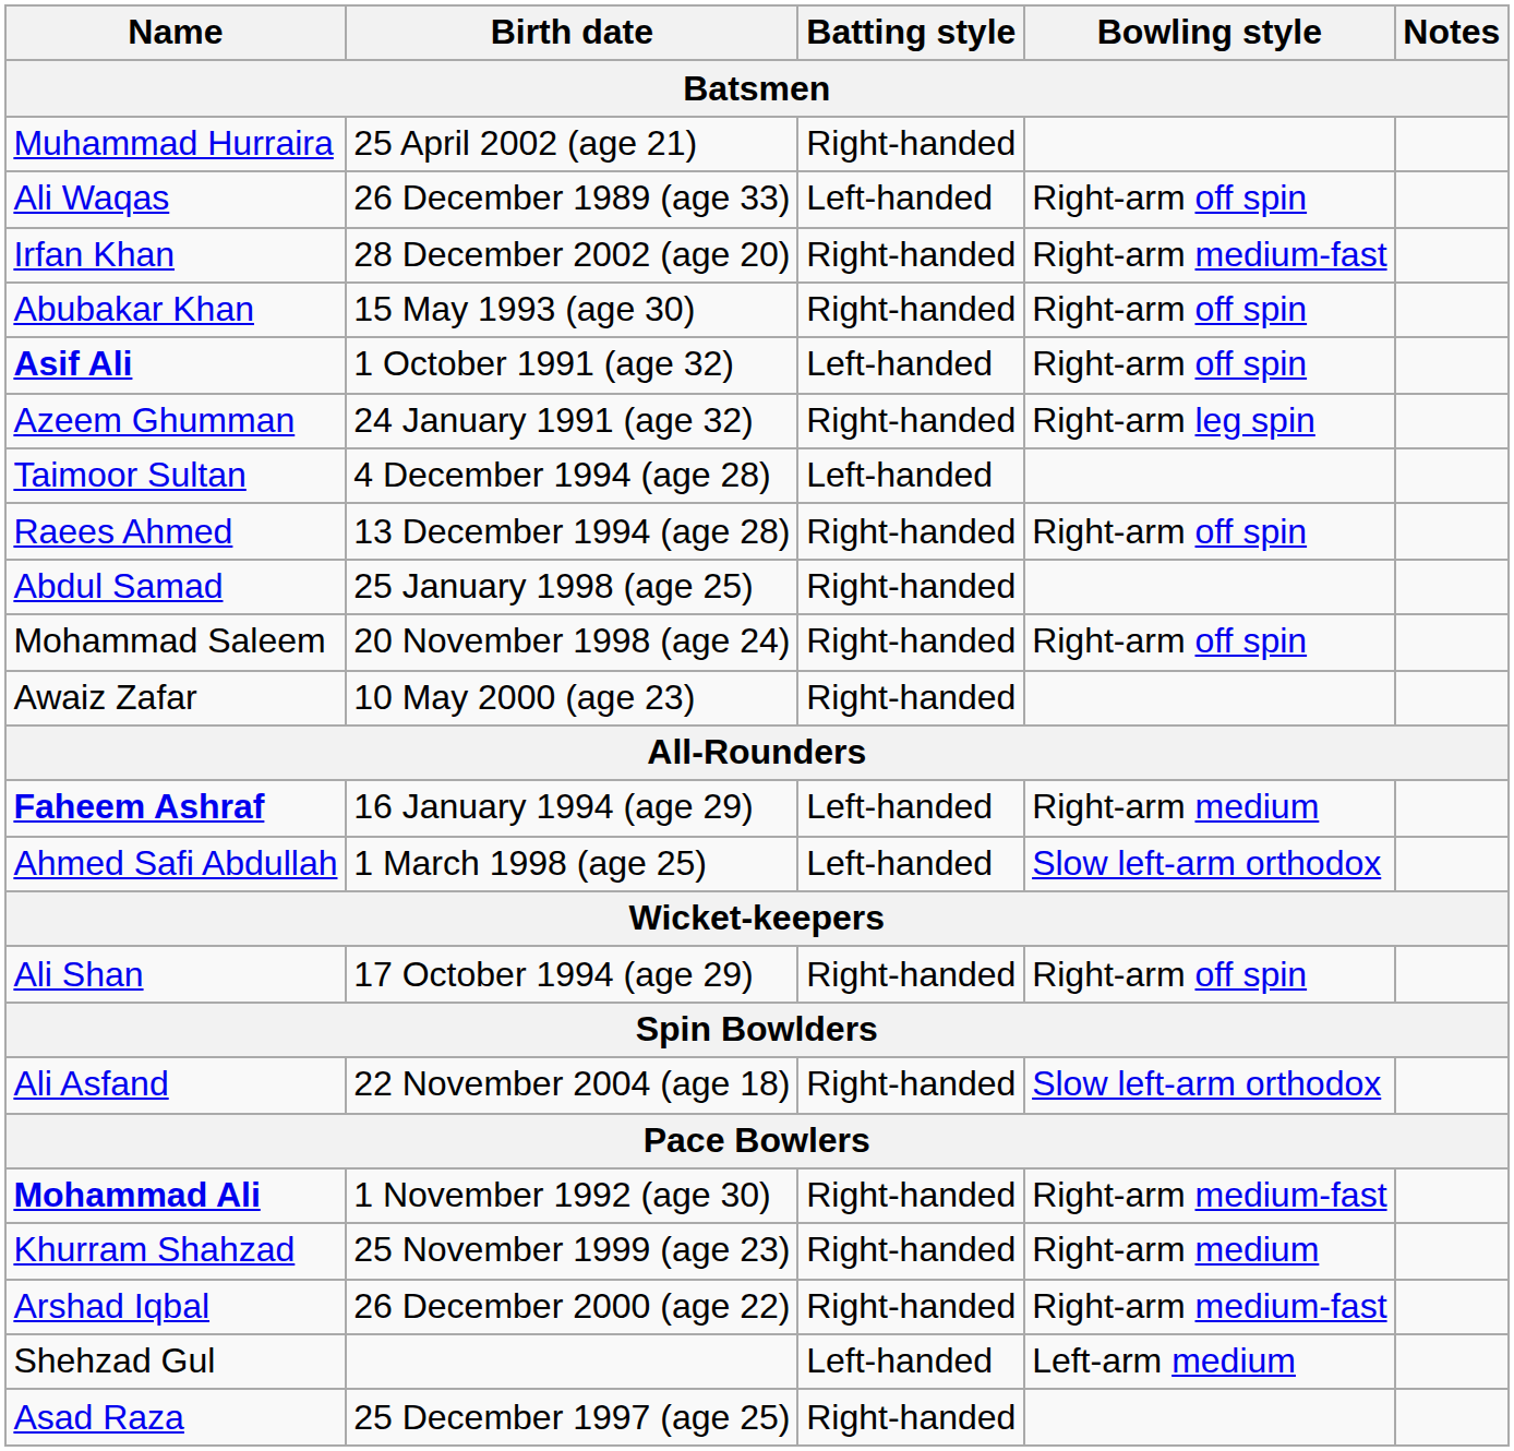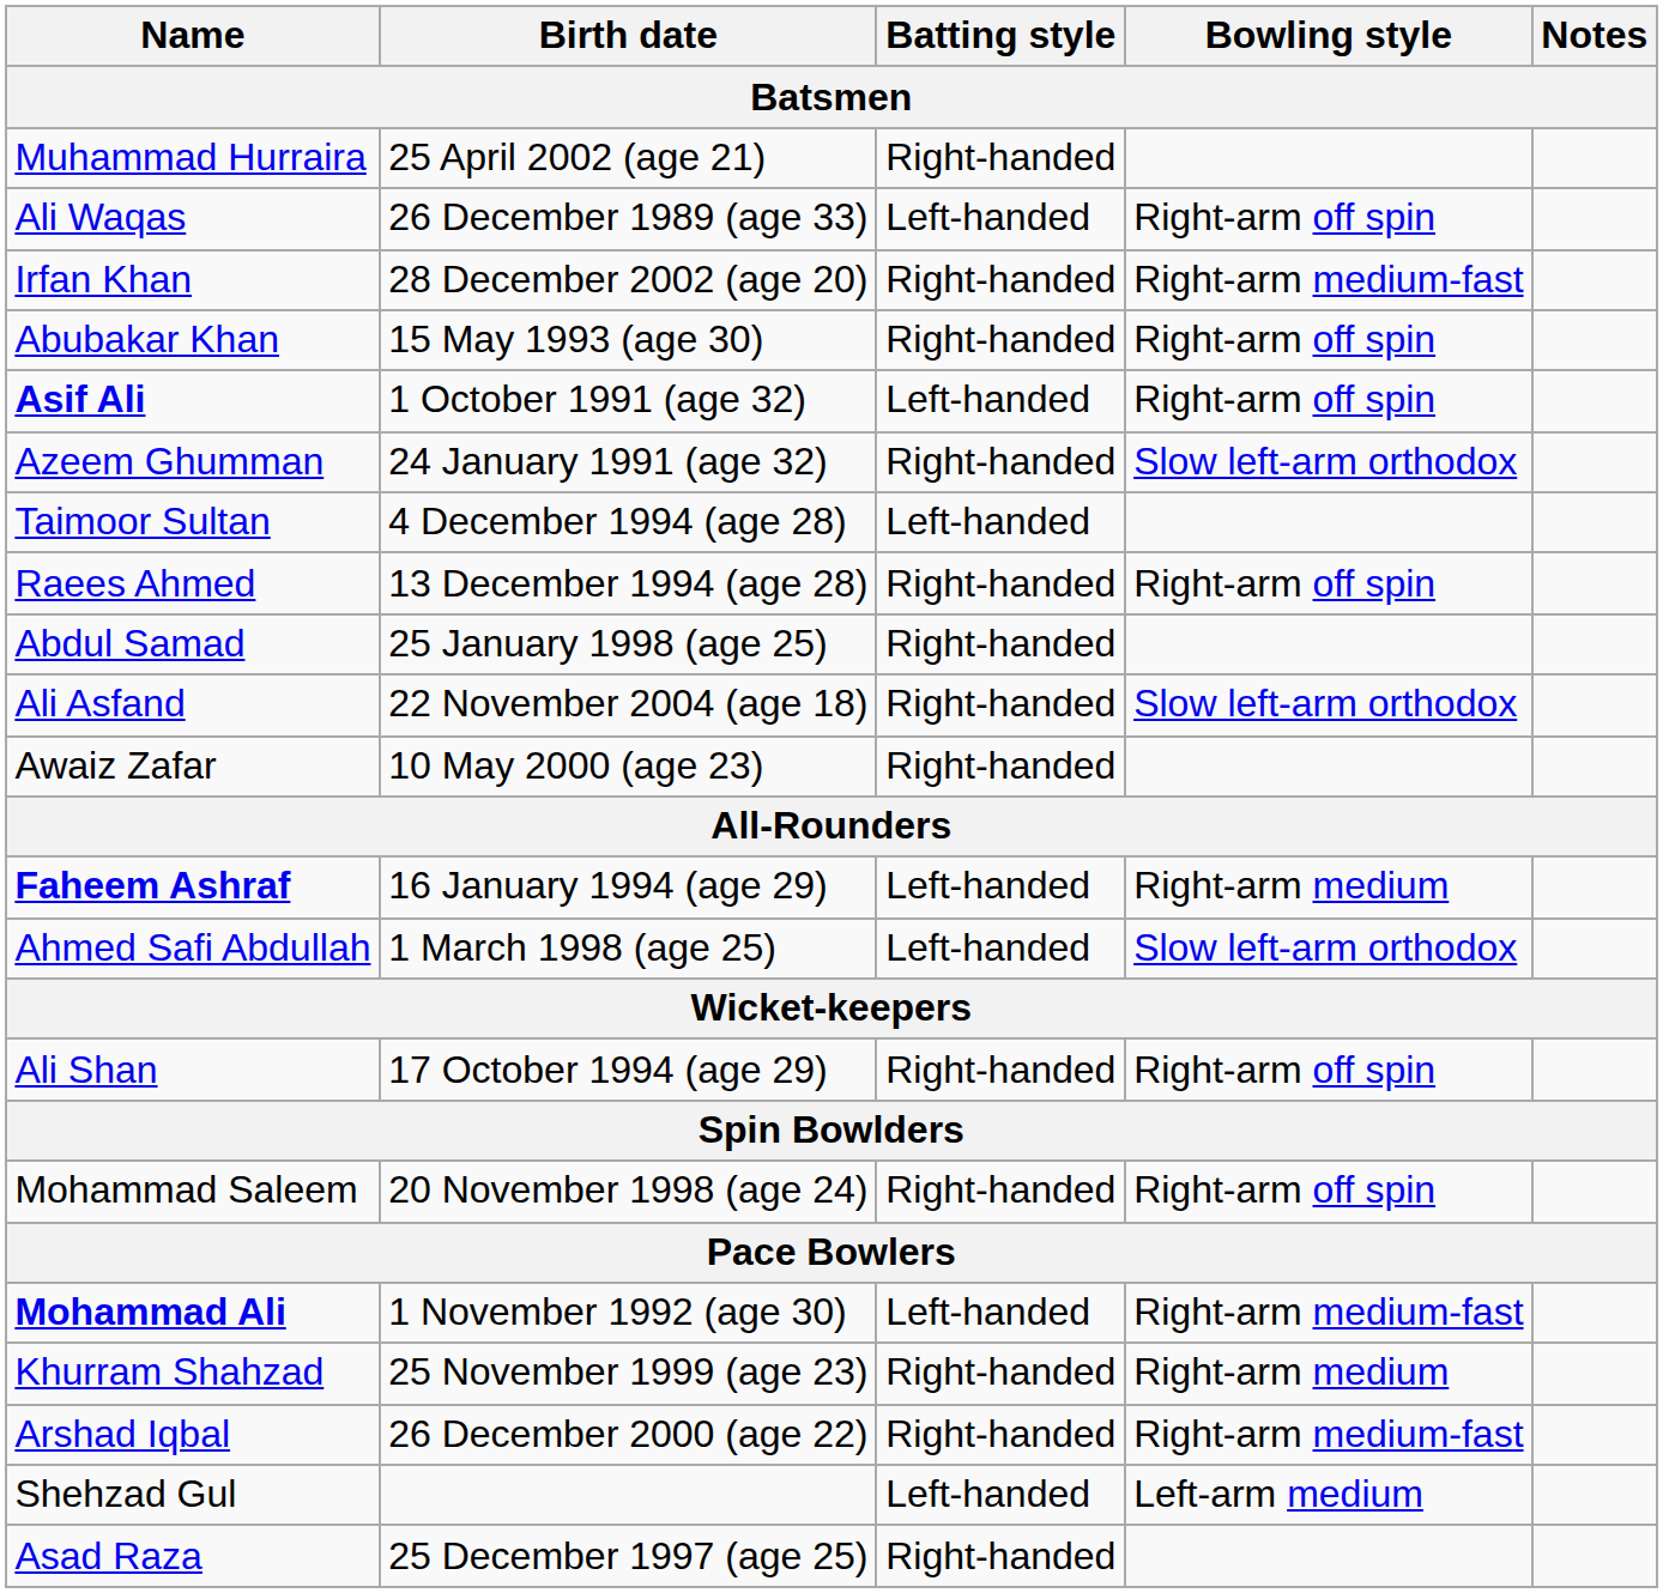Azeem Ghumman | Bowling style: Right-arm leg spin -> Slow left-arm orthodox
rows swapped: Mohammad Saleem <-> Ali Asfand
Mohammad Ali | Batting style: Right-handed -> Left-handed
